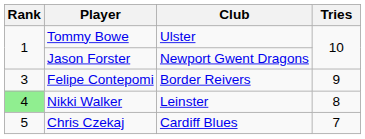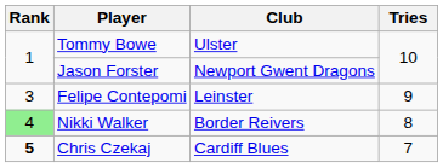Felipe Contepomi | Club: Border Reivers -> Leinster
Nikki Walker | Club: Leinster -> Border Reivers
Chris Czekaj | Rank: normal -> bold
